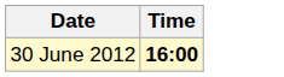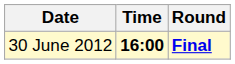+ column: Round | Final
